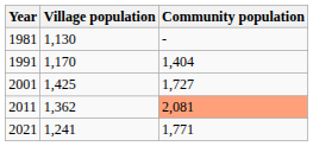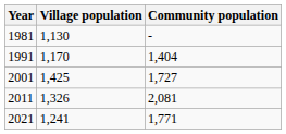2011 | Village population: 1,362 -> 1,326
2011 | Community population: lightsalmon background -> no background
